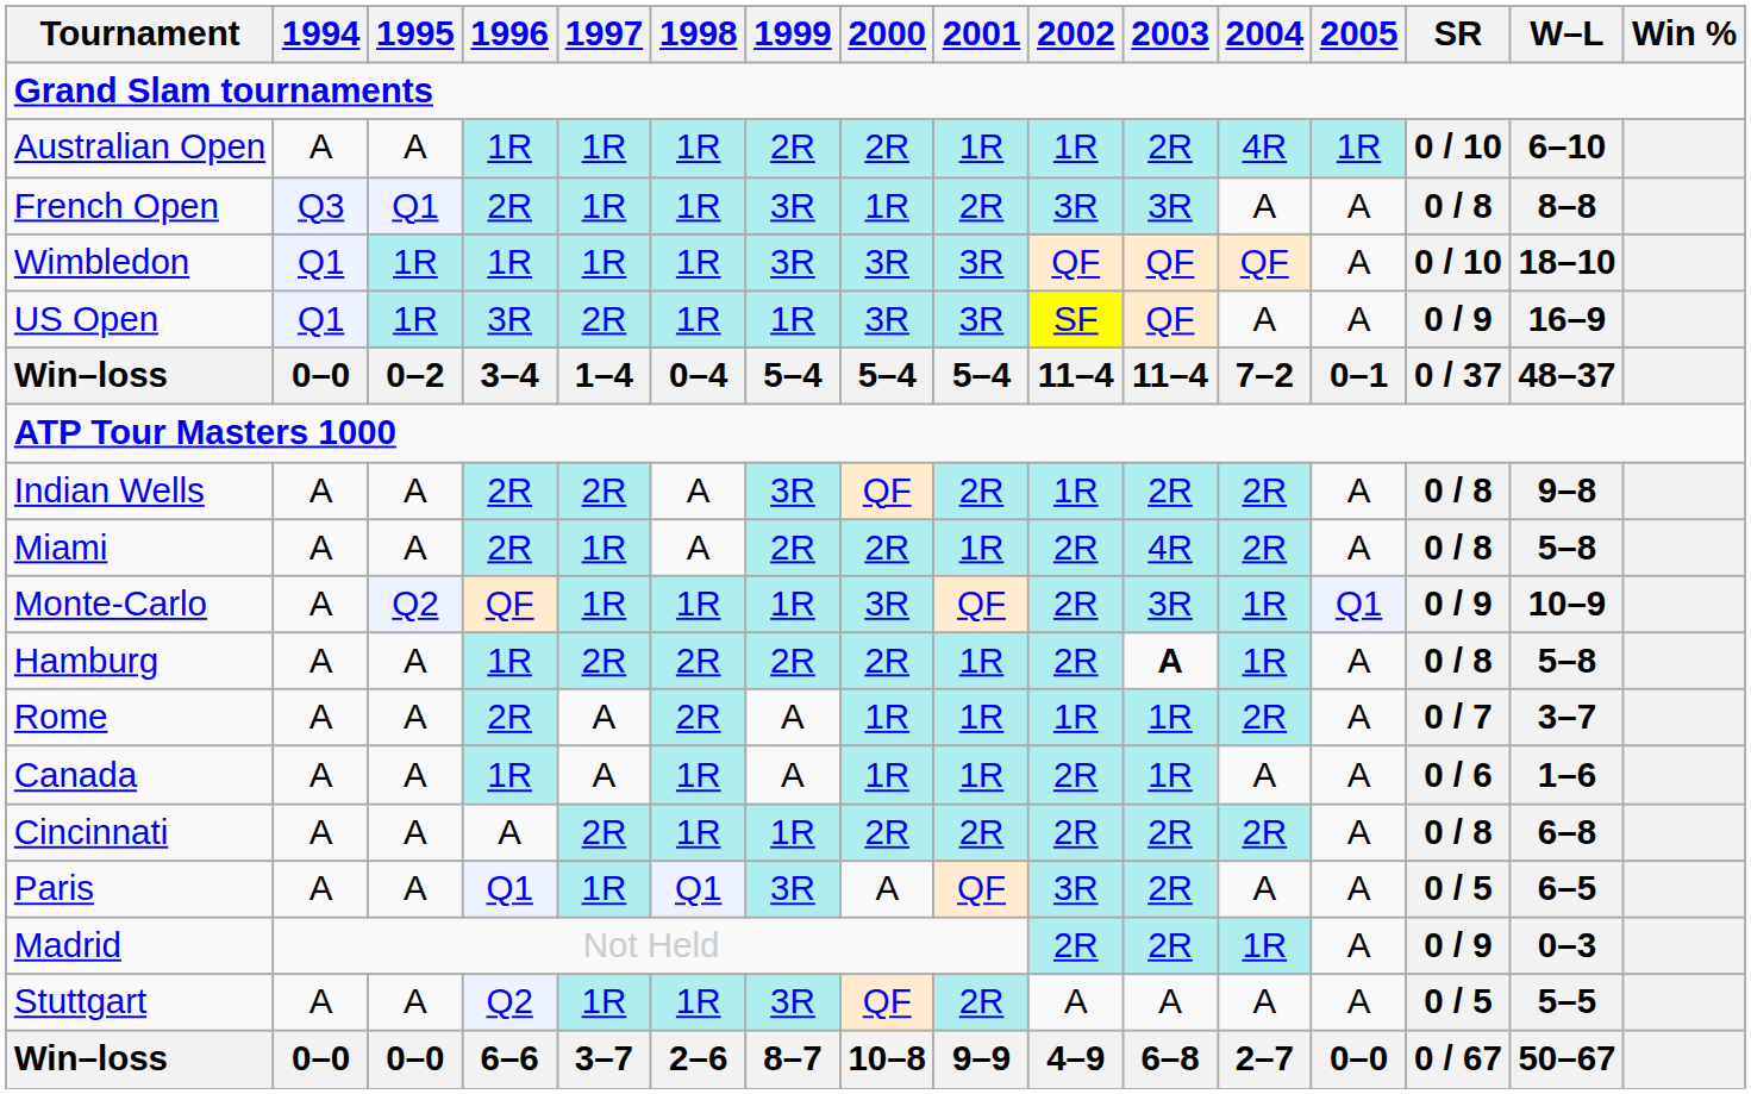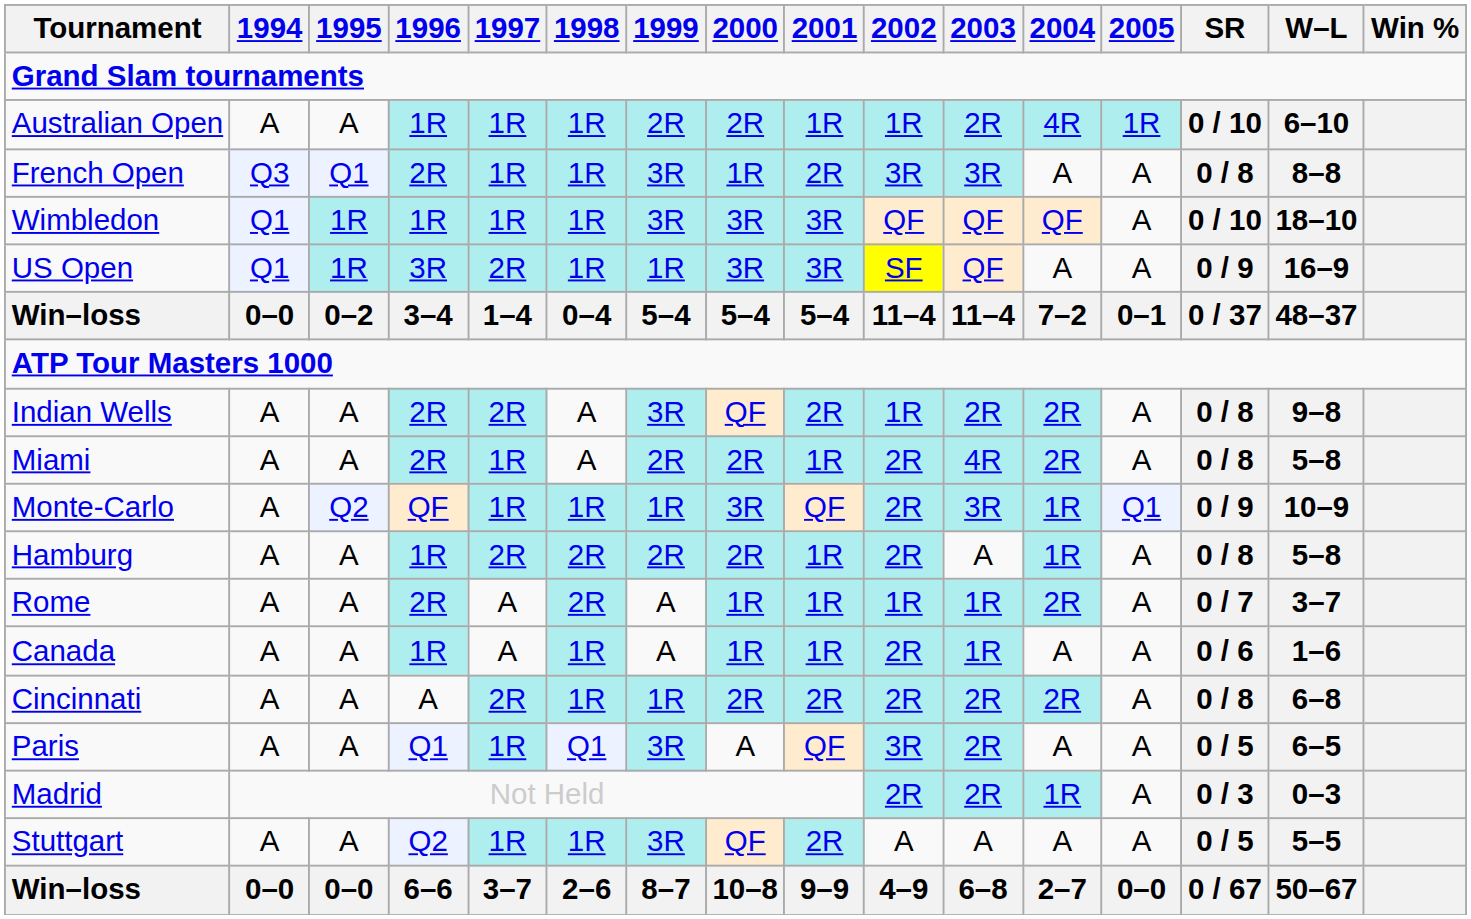Hamburg | 2003: bold -> normal
Madrid | SR: 0 / 9 -> 0 / 3
